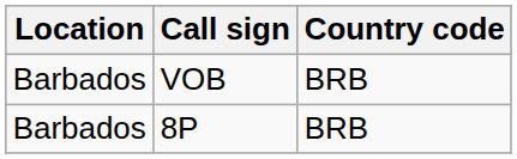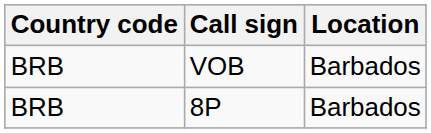columns swapped: Country code <-> Location
